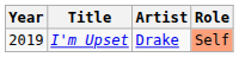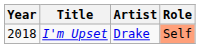I'm Upset | Year: 2019 -> 2018
